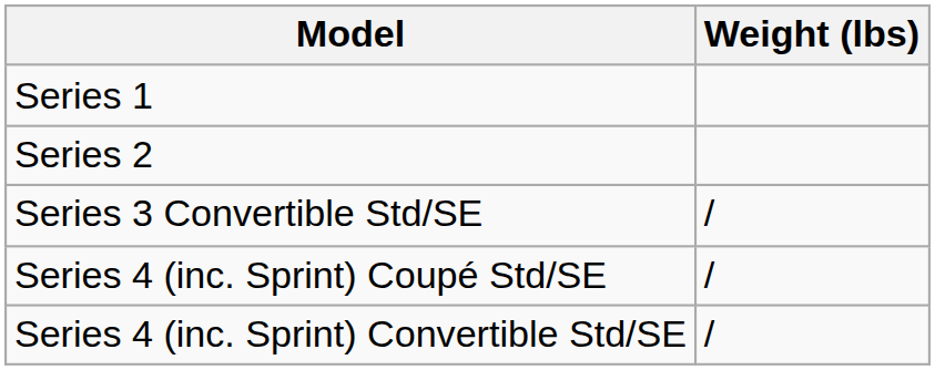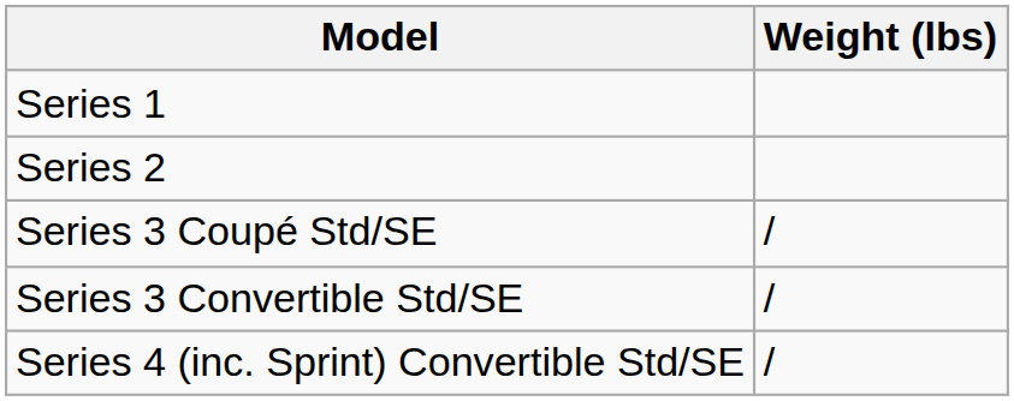+ row: Series 3 Coupé Std/SE | /
- row: Series 4 (inc. Sprint) Coupé Std/SE | /
